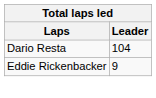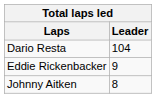+ row: Johnny Aitken | 8
